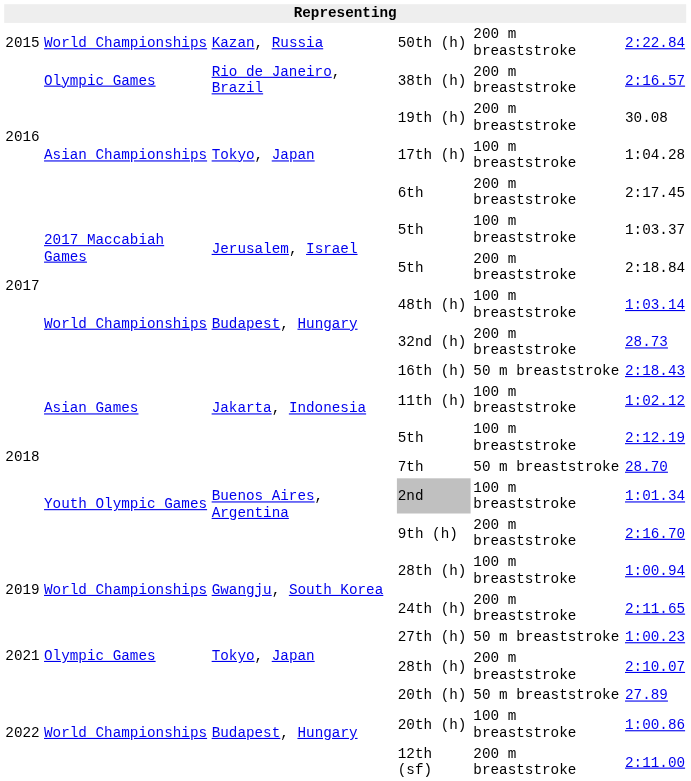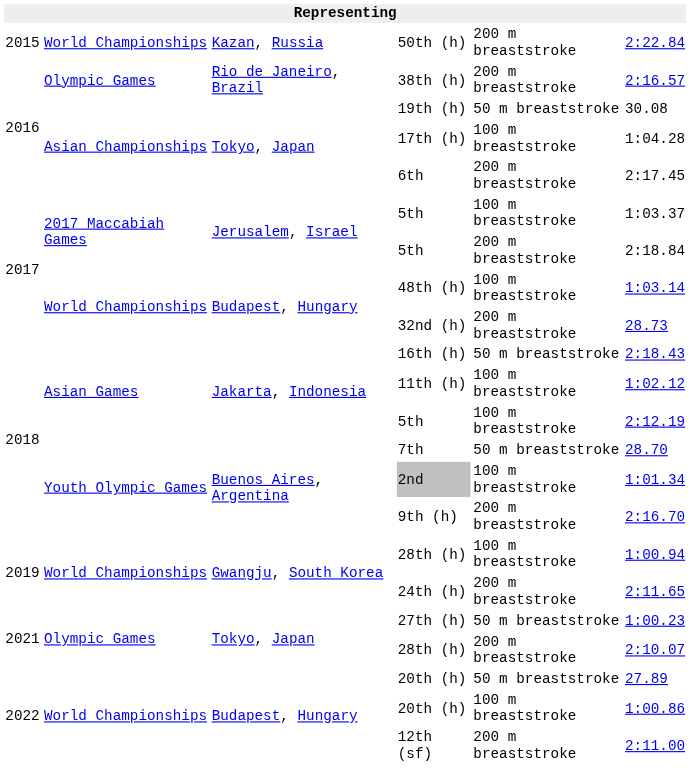19th (h) | column 5: 200 m breaststroke -> 50 m breaststroke
